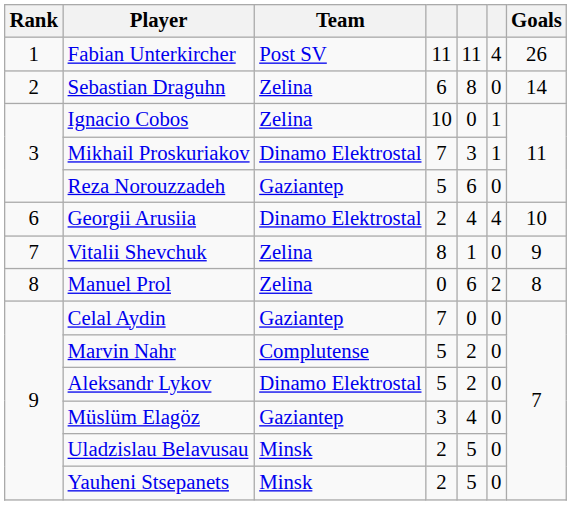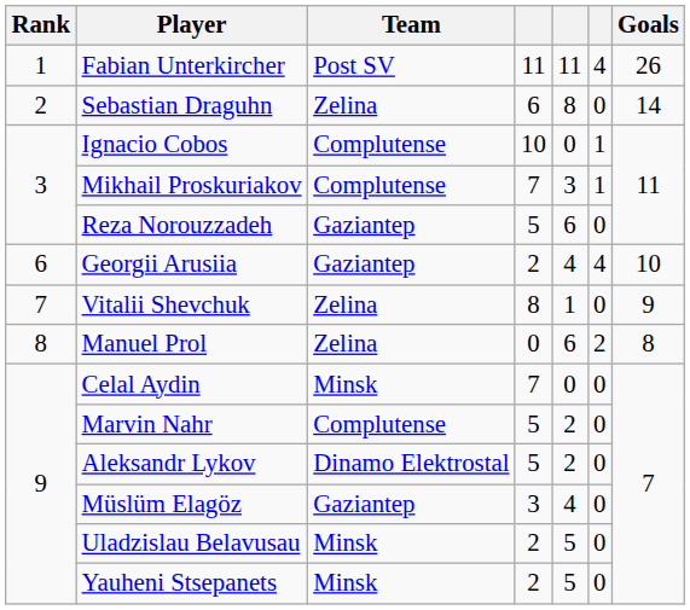Ignacio Cobos | Team: Zelina -> Complutense
Mikhail Proskuriakov | Team: Dinamo Elektrostal -> Complutense
Georgii Arusiia | Team: Dinamo Elektrostal -> Gaziantep
Celal Aydin | Team: Gaziantep -> Minsk
